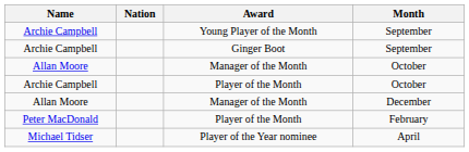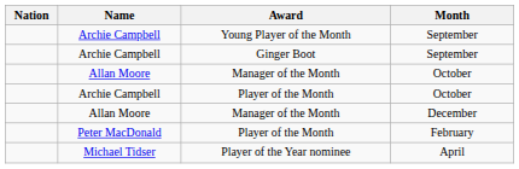columns swapped: Nation <-> Name
